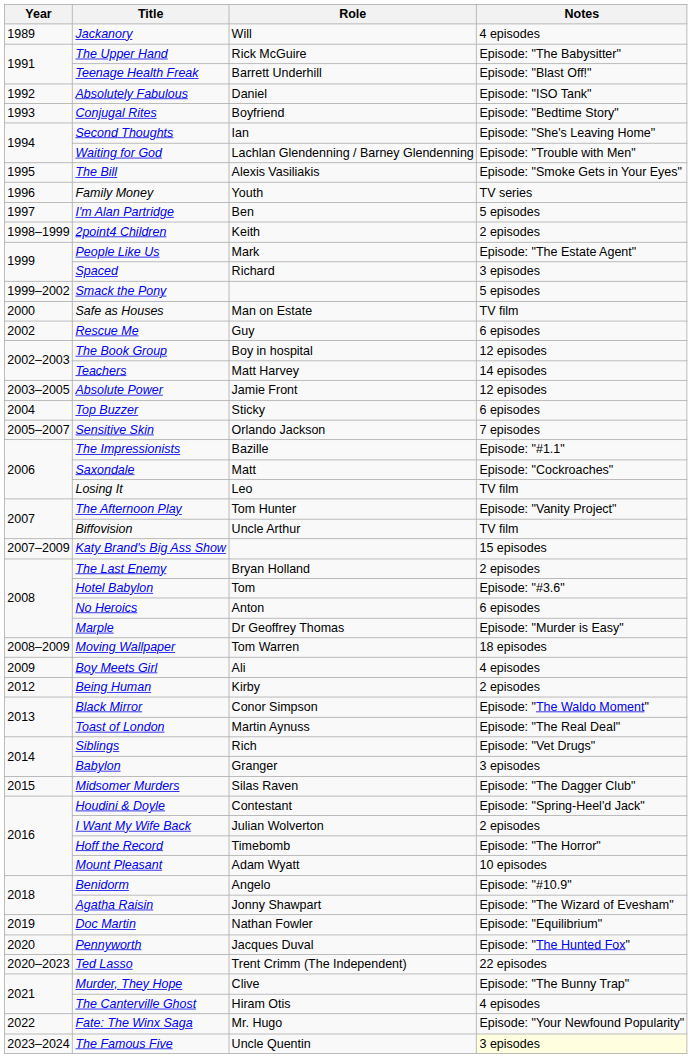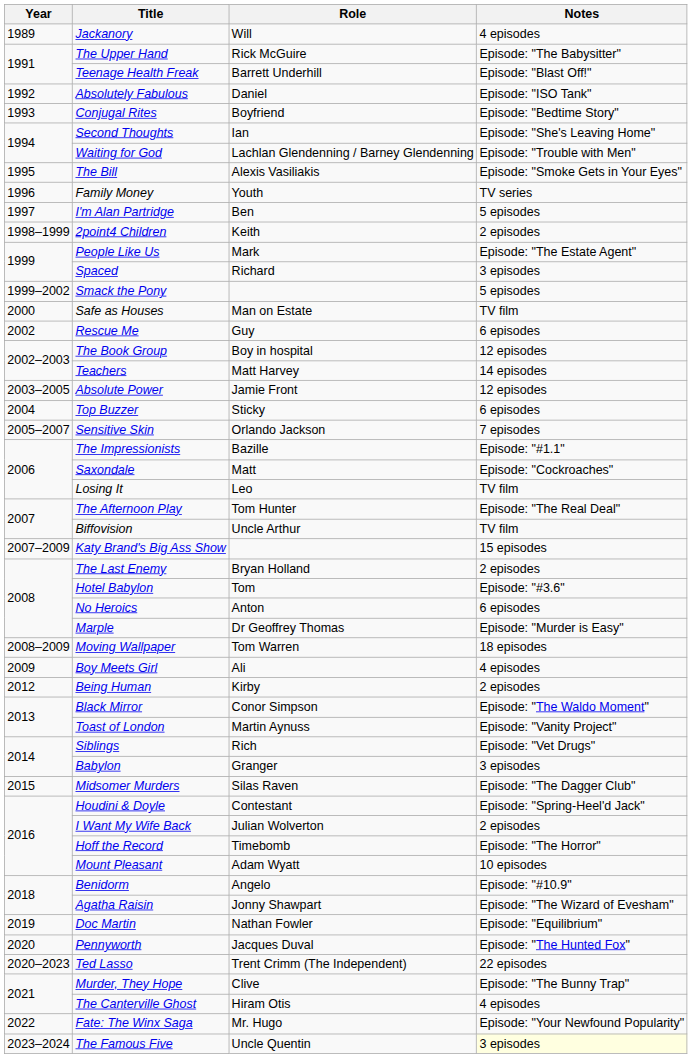The Afternoon Play | Notes: Episode: "Vanity Project" -> Episode: "The Real Deal"
Toast of London | Notes: Episode: "The Real Deal" -> Episode: "Vanity Project"
